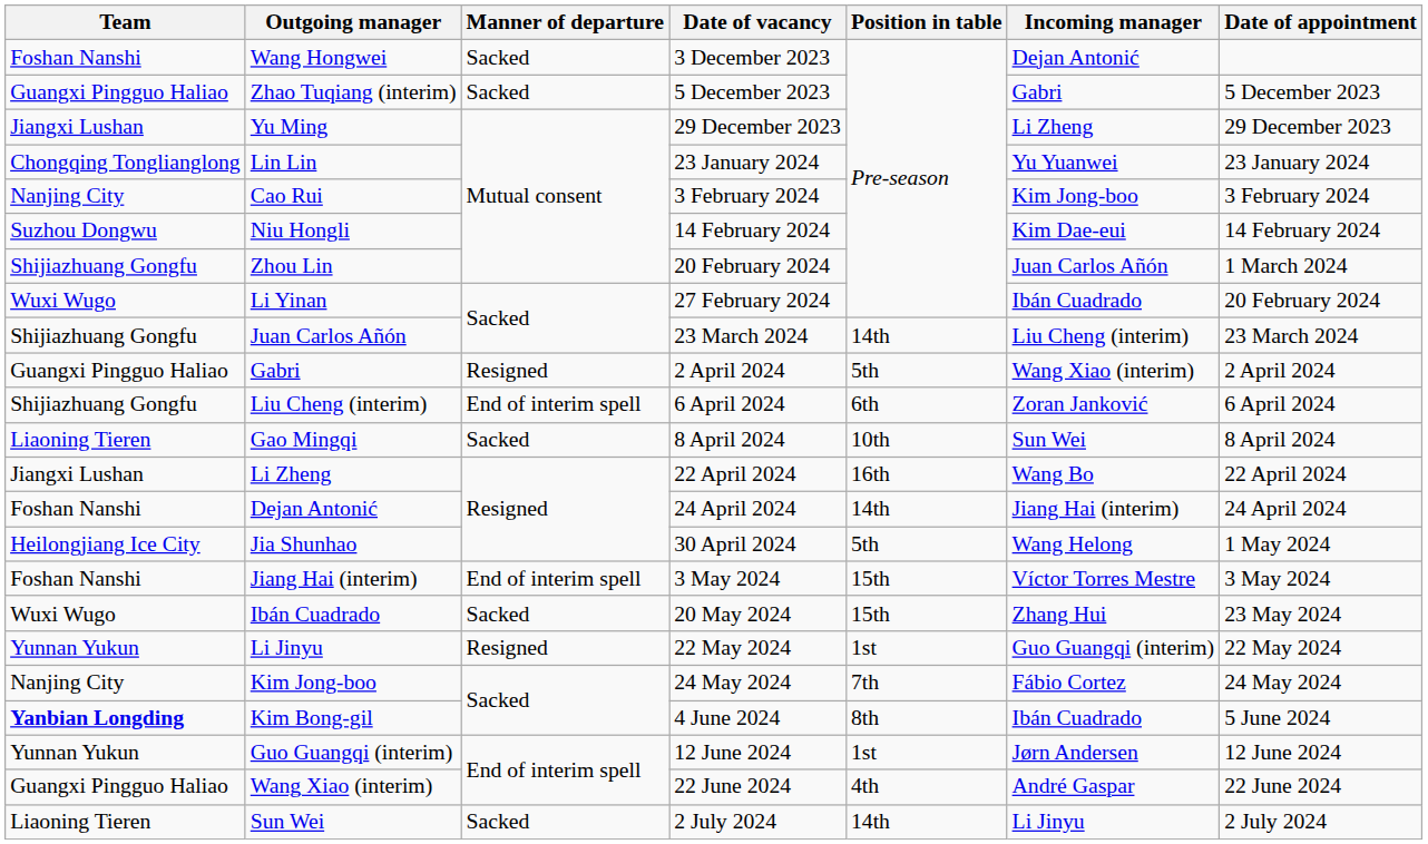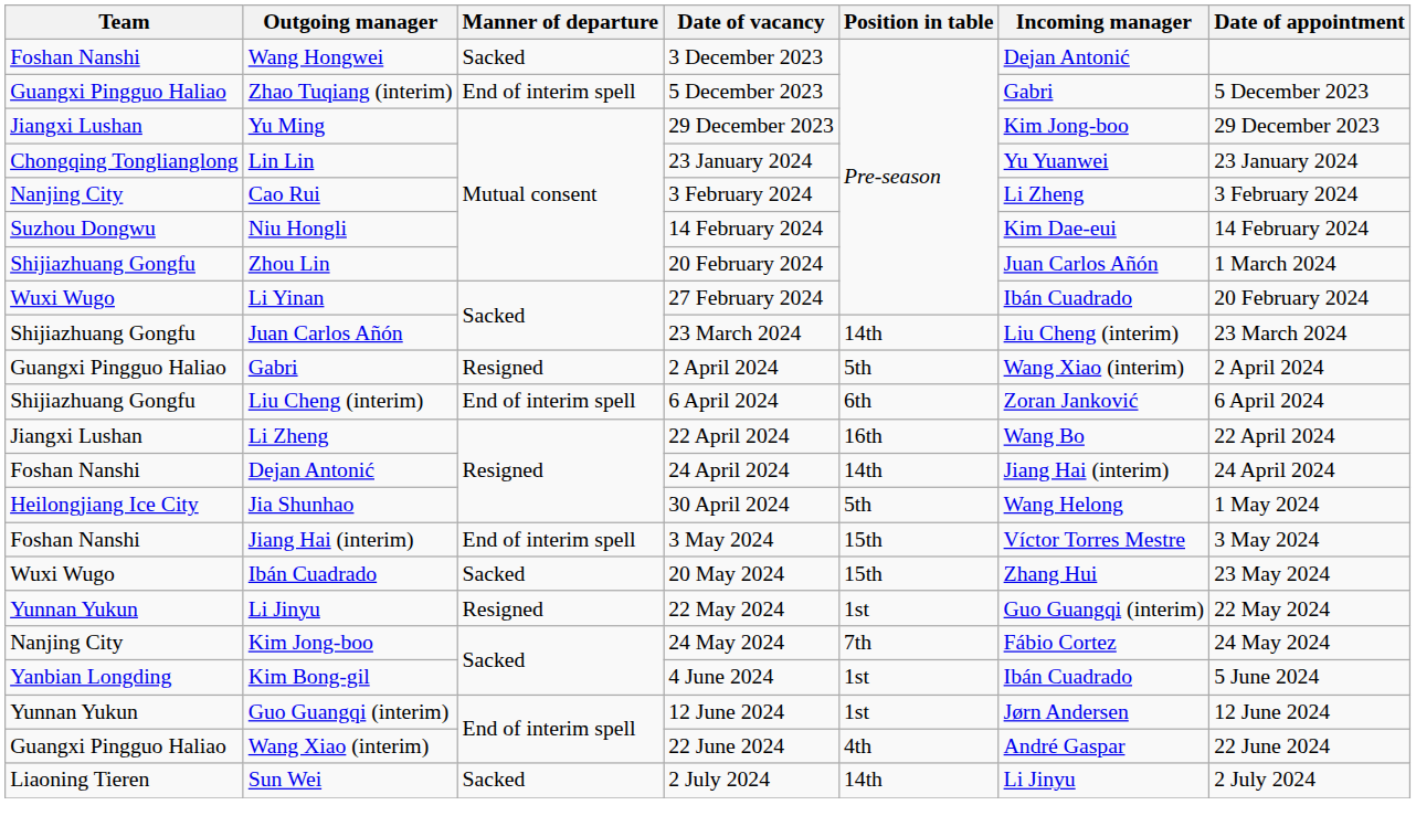Zhao Tuqiang (interim) | Manner of departure: Sacked -> End of interim spell
Yu Ming | Incoming manager: Li Zheng -> Kim Jong-boo
Cao Rui | Incoming manager: Kim Jong-boo -> Li Zheng
- row: Liaoning Tieren | Gao Mingqi | Sacked | 8 April 2024 | 10th | Sun Wei | 8 April 2024
Kim Bong-gil | Team: bold -> normal
Kim Bong-gil | Position in table: 8th -> 1st
